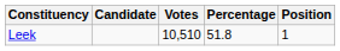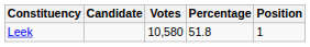Leek | Votes: 10,510 -> 10,580
